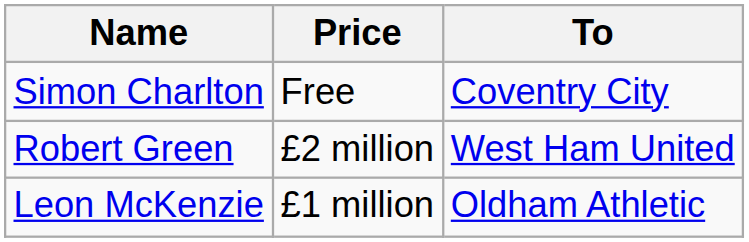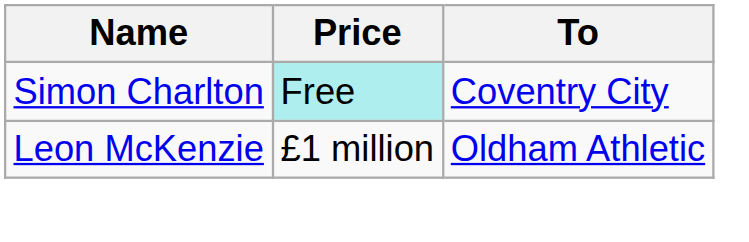Simon Charlton | Price: no background -> paleturquoise background
- row: Robert Green | £2 million | West Ham United
